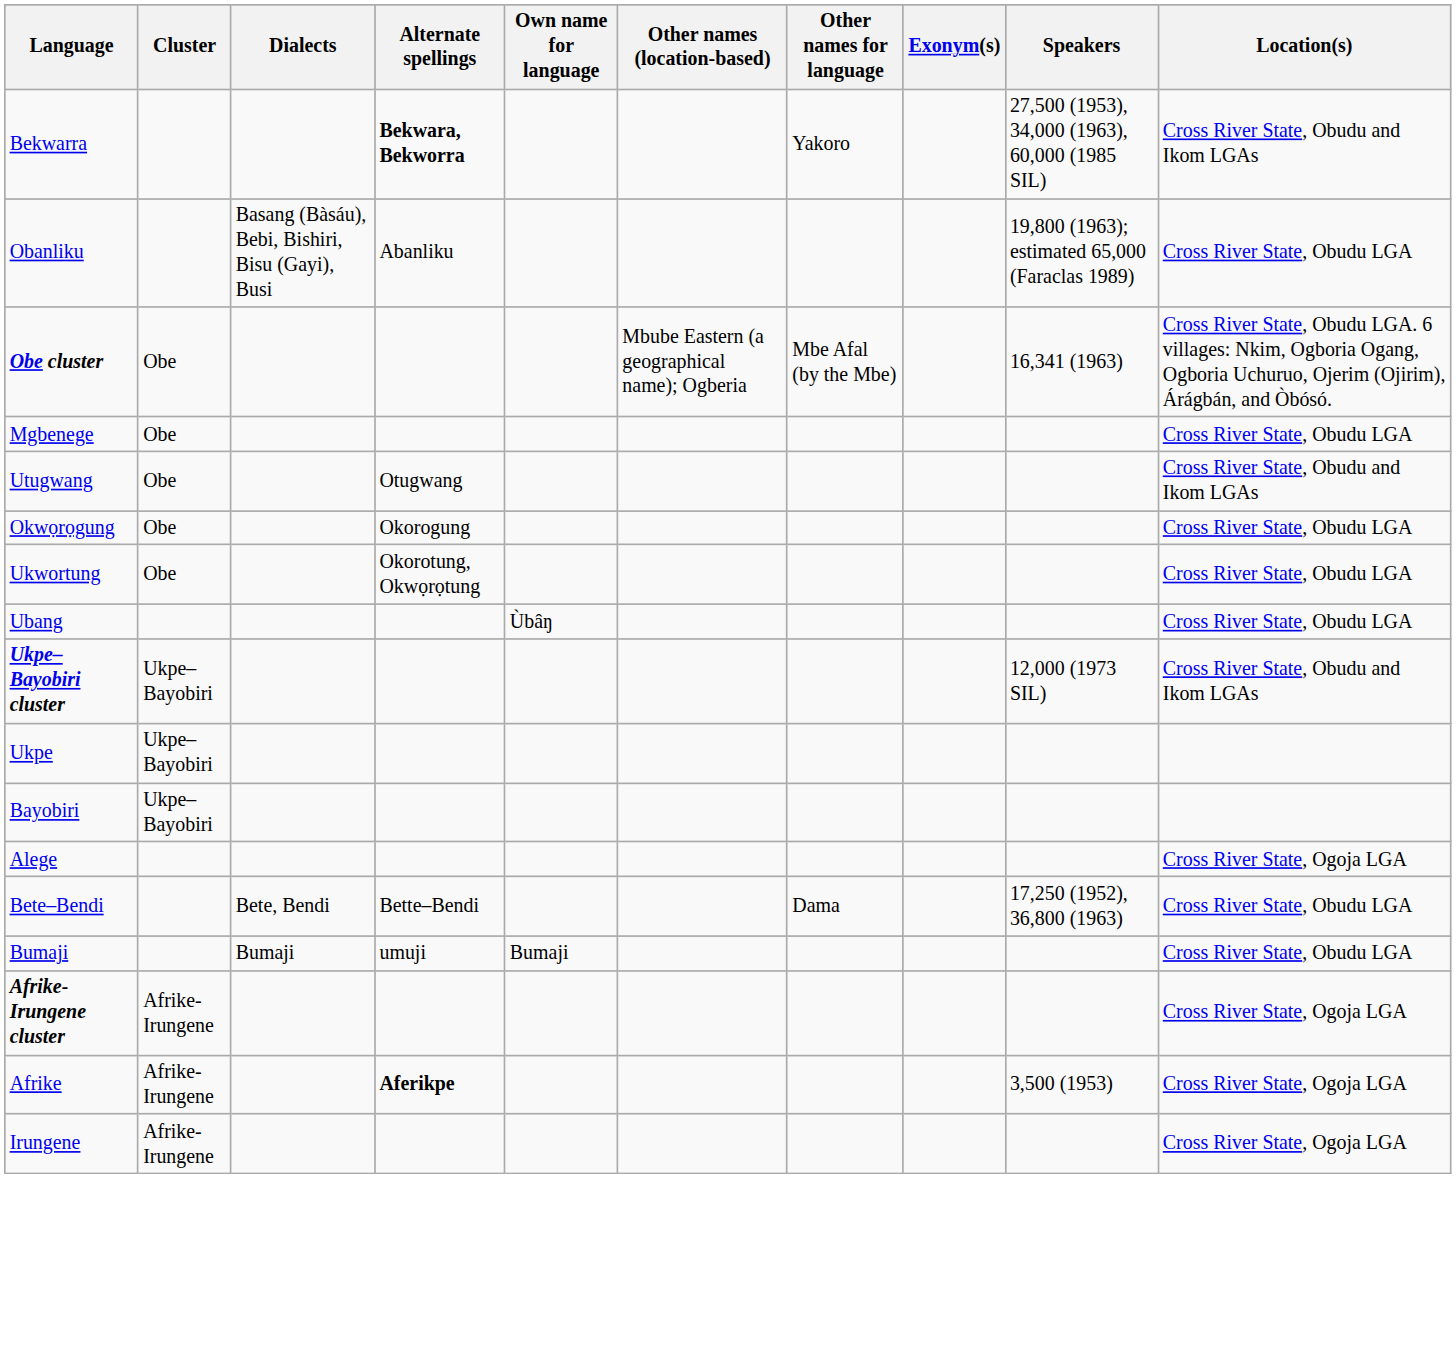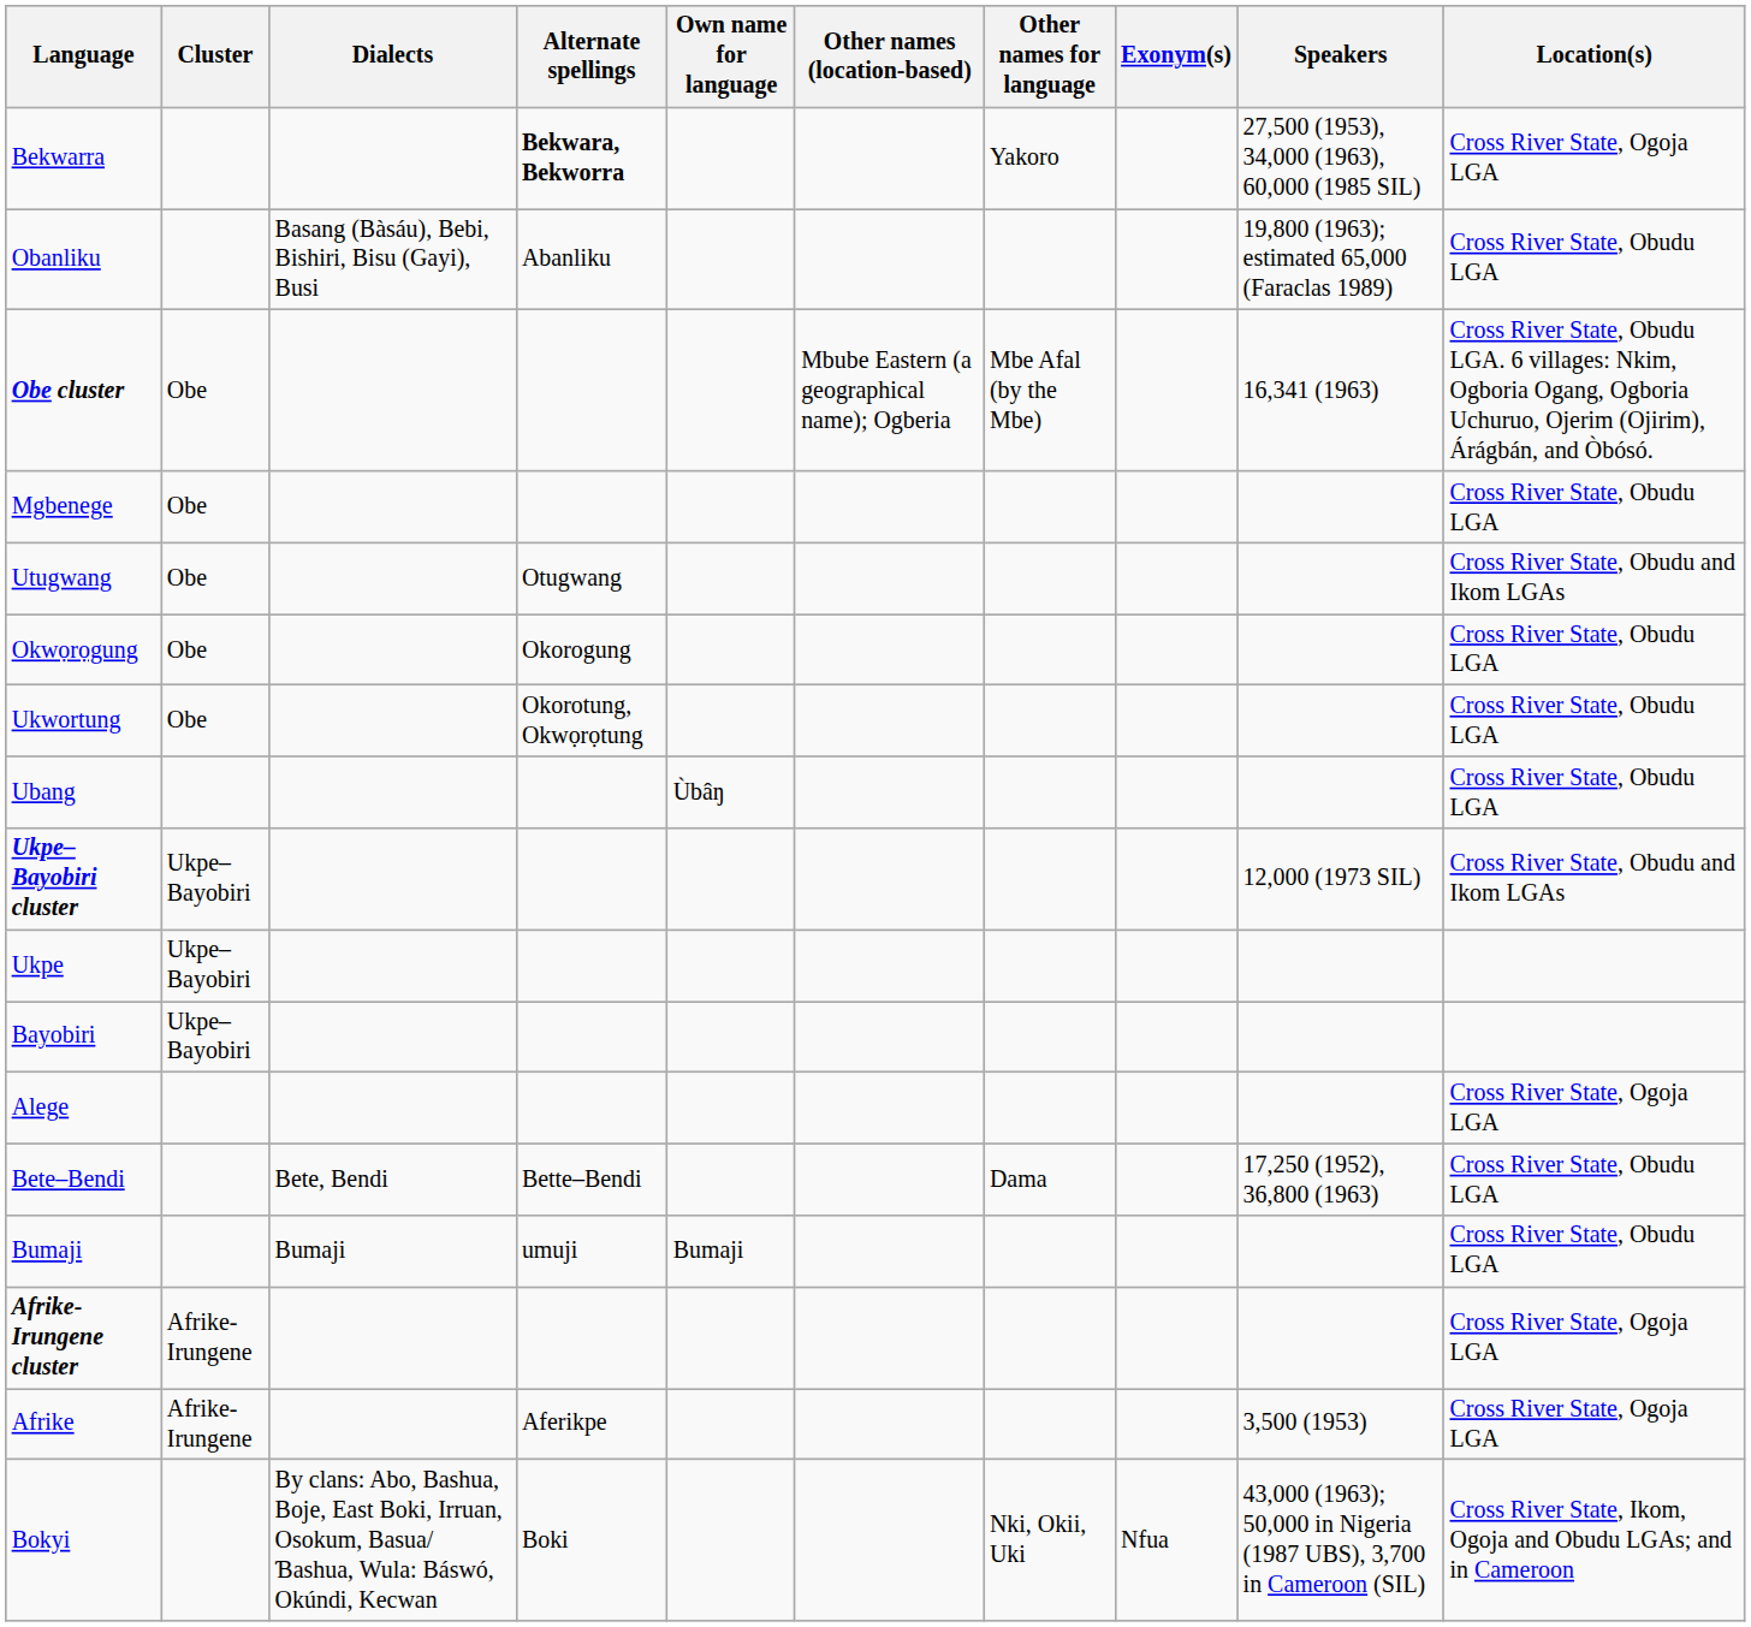Bekwarra | Location(s): Cross River State, Obudu and Ikom LGAs -> Cross River State, Ogoja LGA
Afrike | Alternate spellings: bold -> normal
- row: Irungene | Afrike-Irungene | Cross River State, Ogoja LGA
+ row: Bokyi | By clans: Abo, Bashua, Boje, East Boki, Irruan, Osokum, Basua/Ɓashua, Wula: Báswó, Okúndi, Kecwan | Boki | Nki, Okii, Uki | Nfua | 43,000 (1963); 50,000 in Nigeria (1987 UBS), 3,700 in Cameroon (SIL) | Cross River State, Ikom, Ogoja and Obudu LGAs; and in Cameroon
